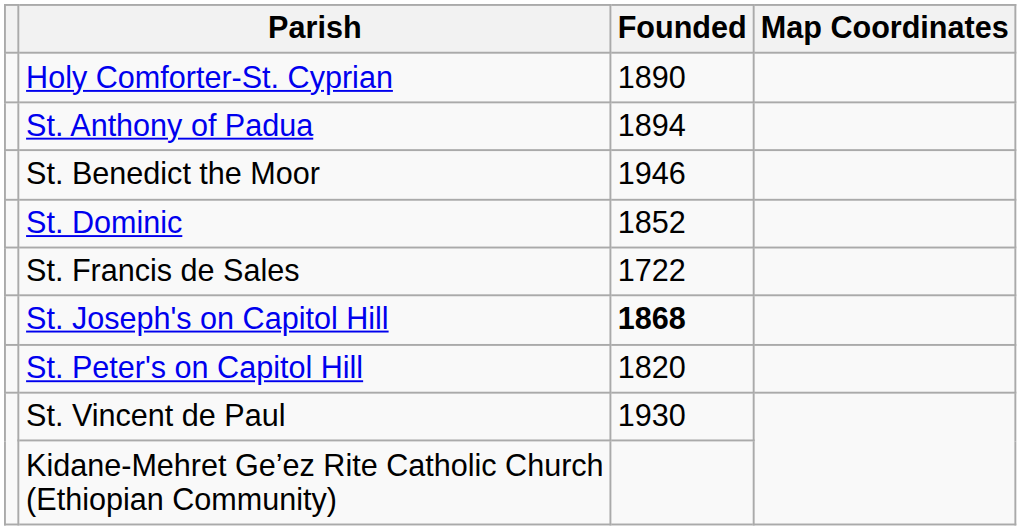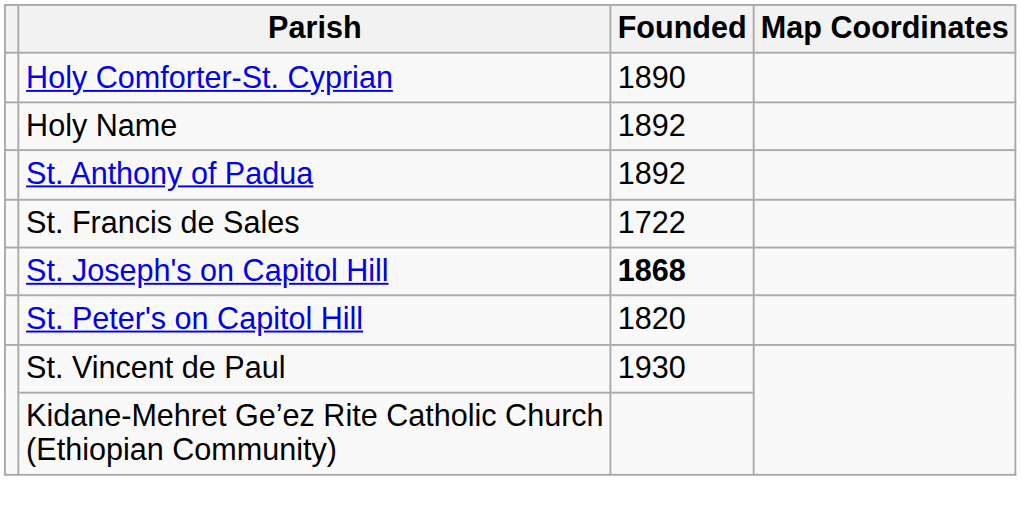+ row: Holy Name | 1892
St. Anthony of Padua | Founded: 1894 -> 1892
- row: St. Benedict the Moor | 1946
- row: St. Dominic | 1852
